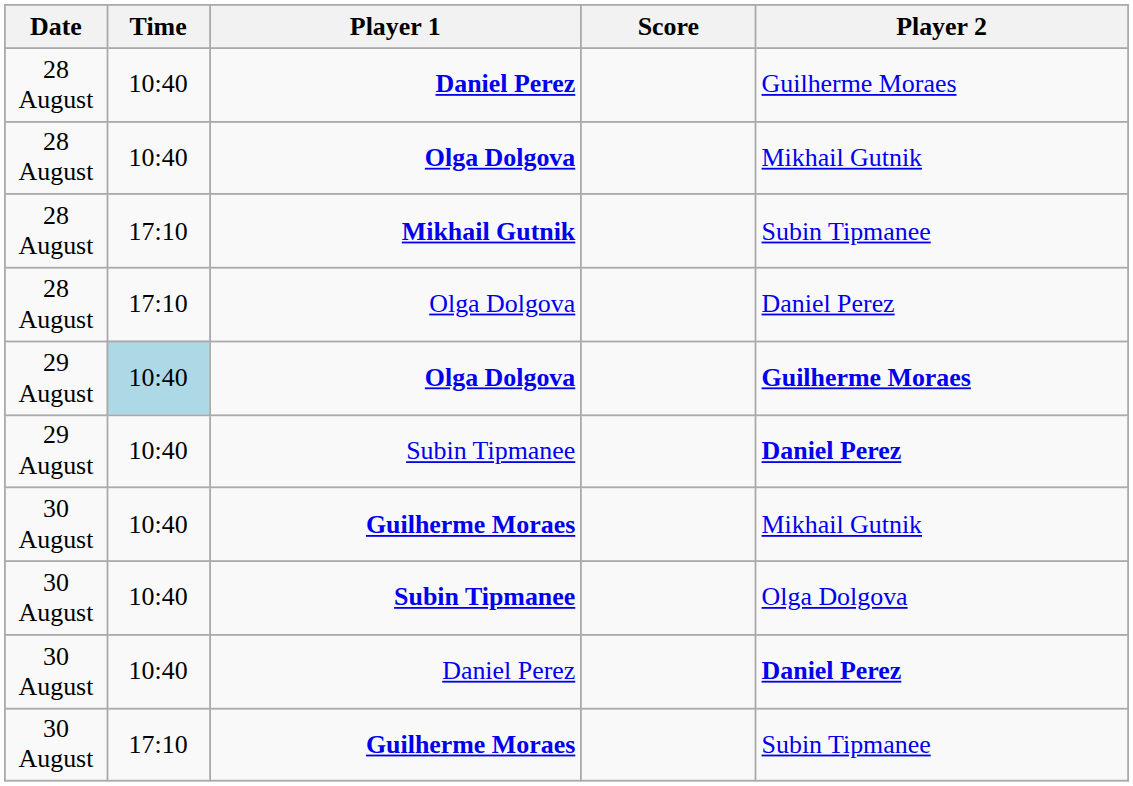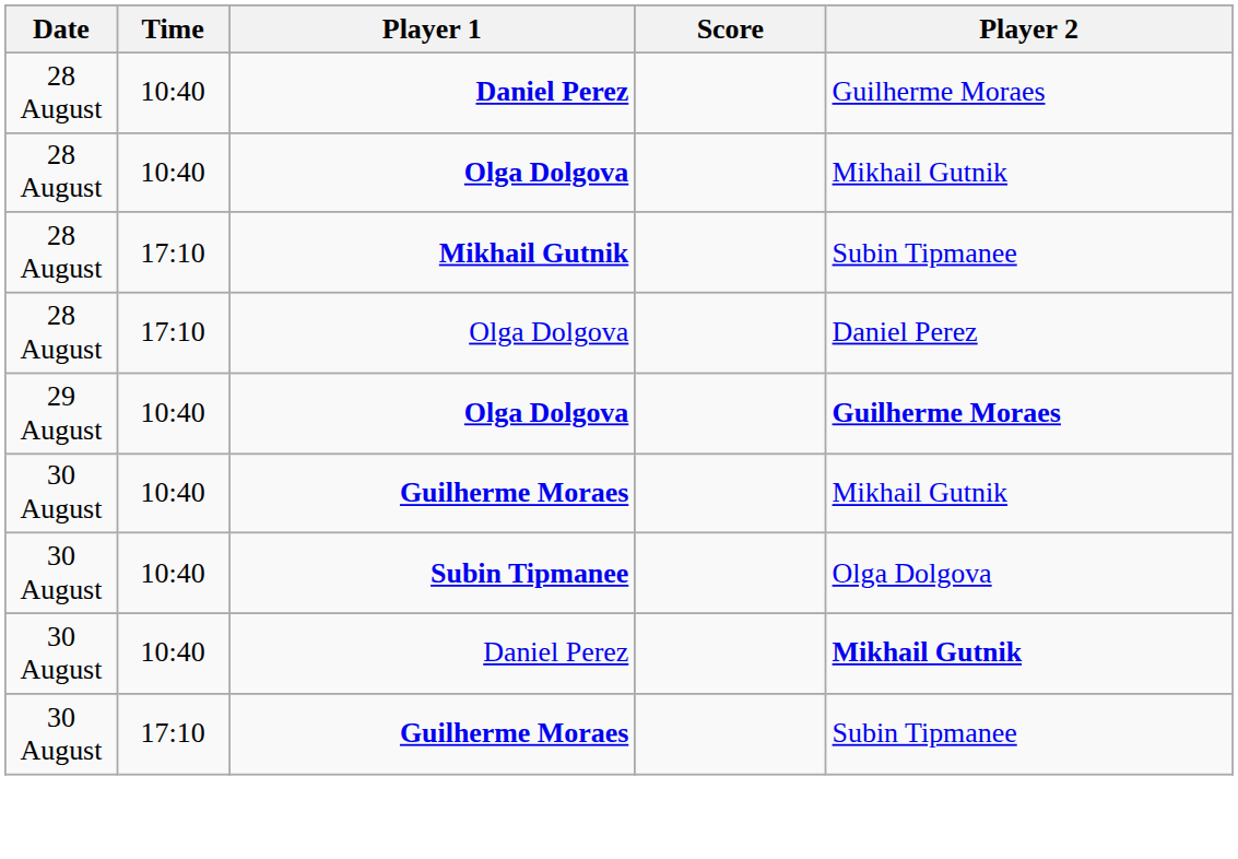29 August / Olga Dolgova | Time: lightblue background -> no background
- row: 29 August | 10:40 | Subin Tipmanee | Daniel Perez
30 August / Daniel Perez | Player 2: Daniel Perez -> Mikhail Gutnik
